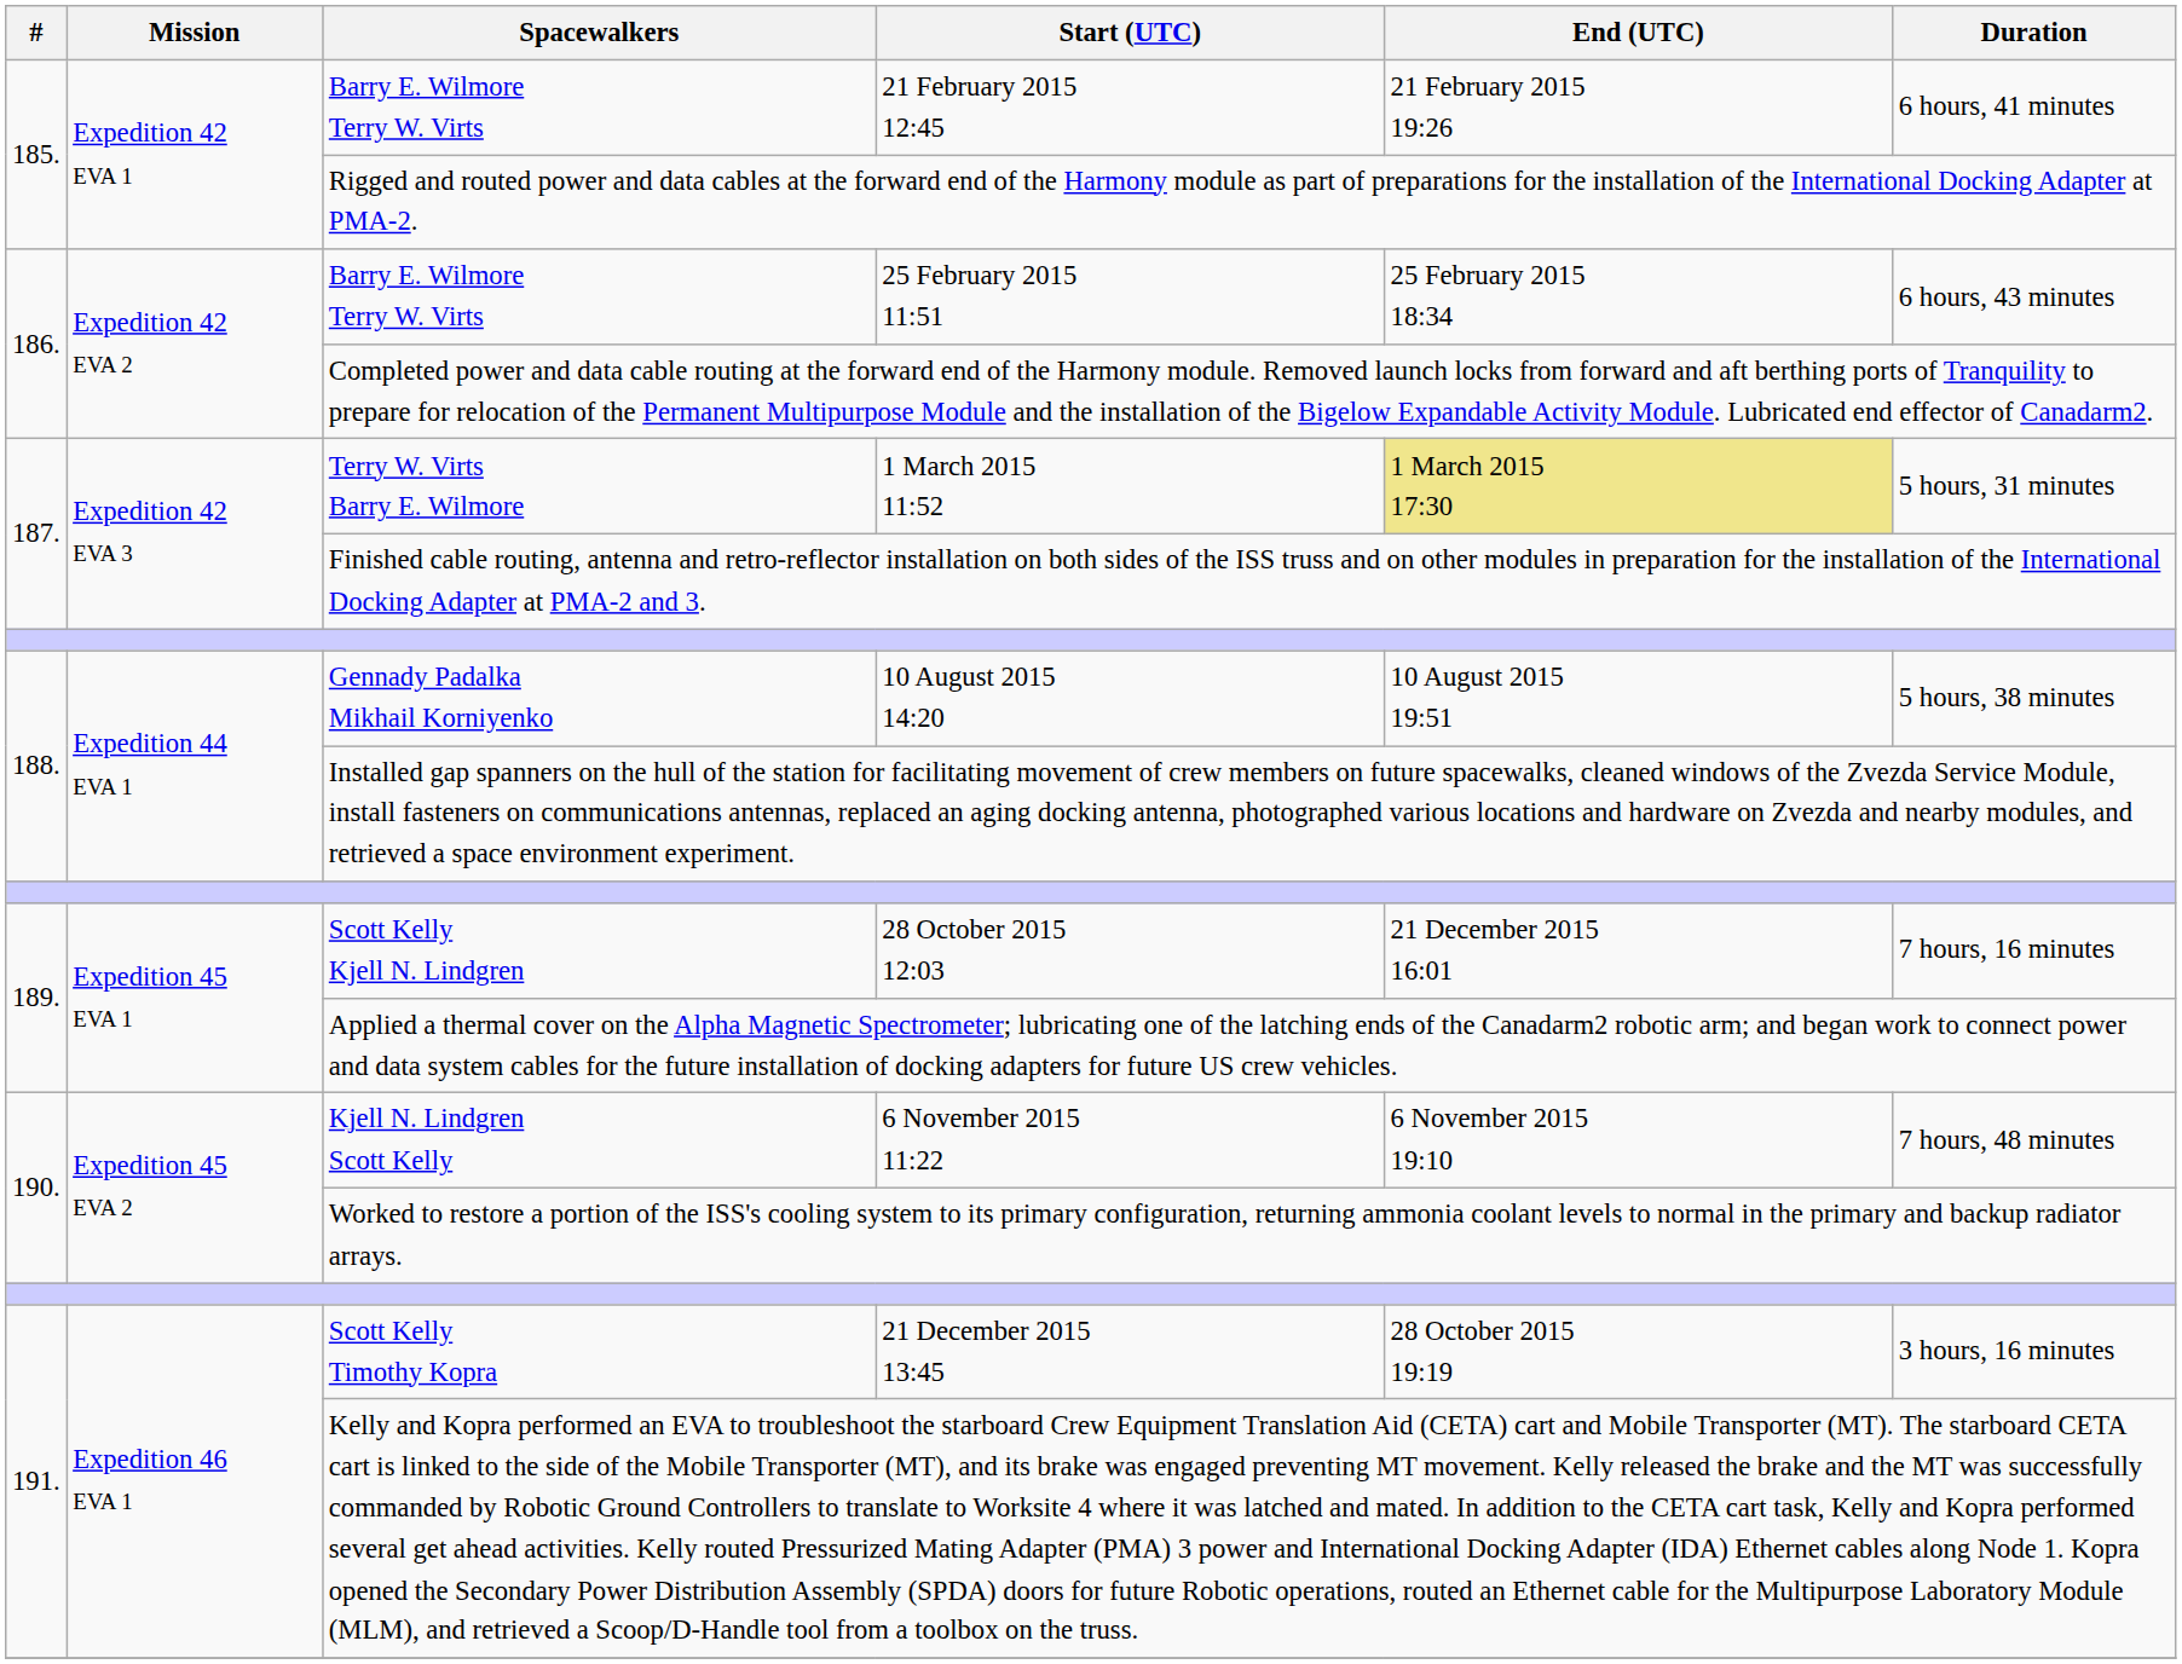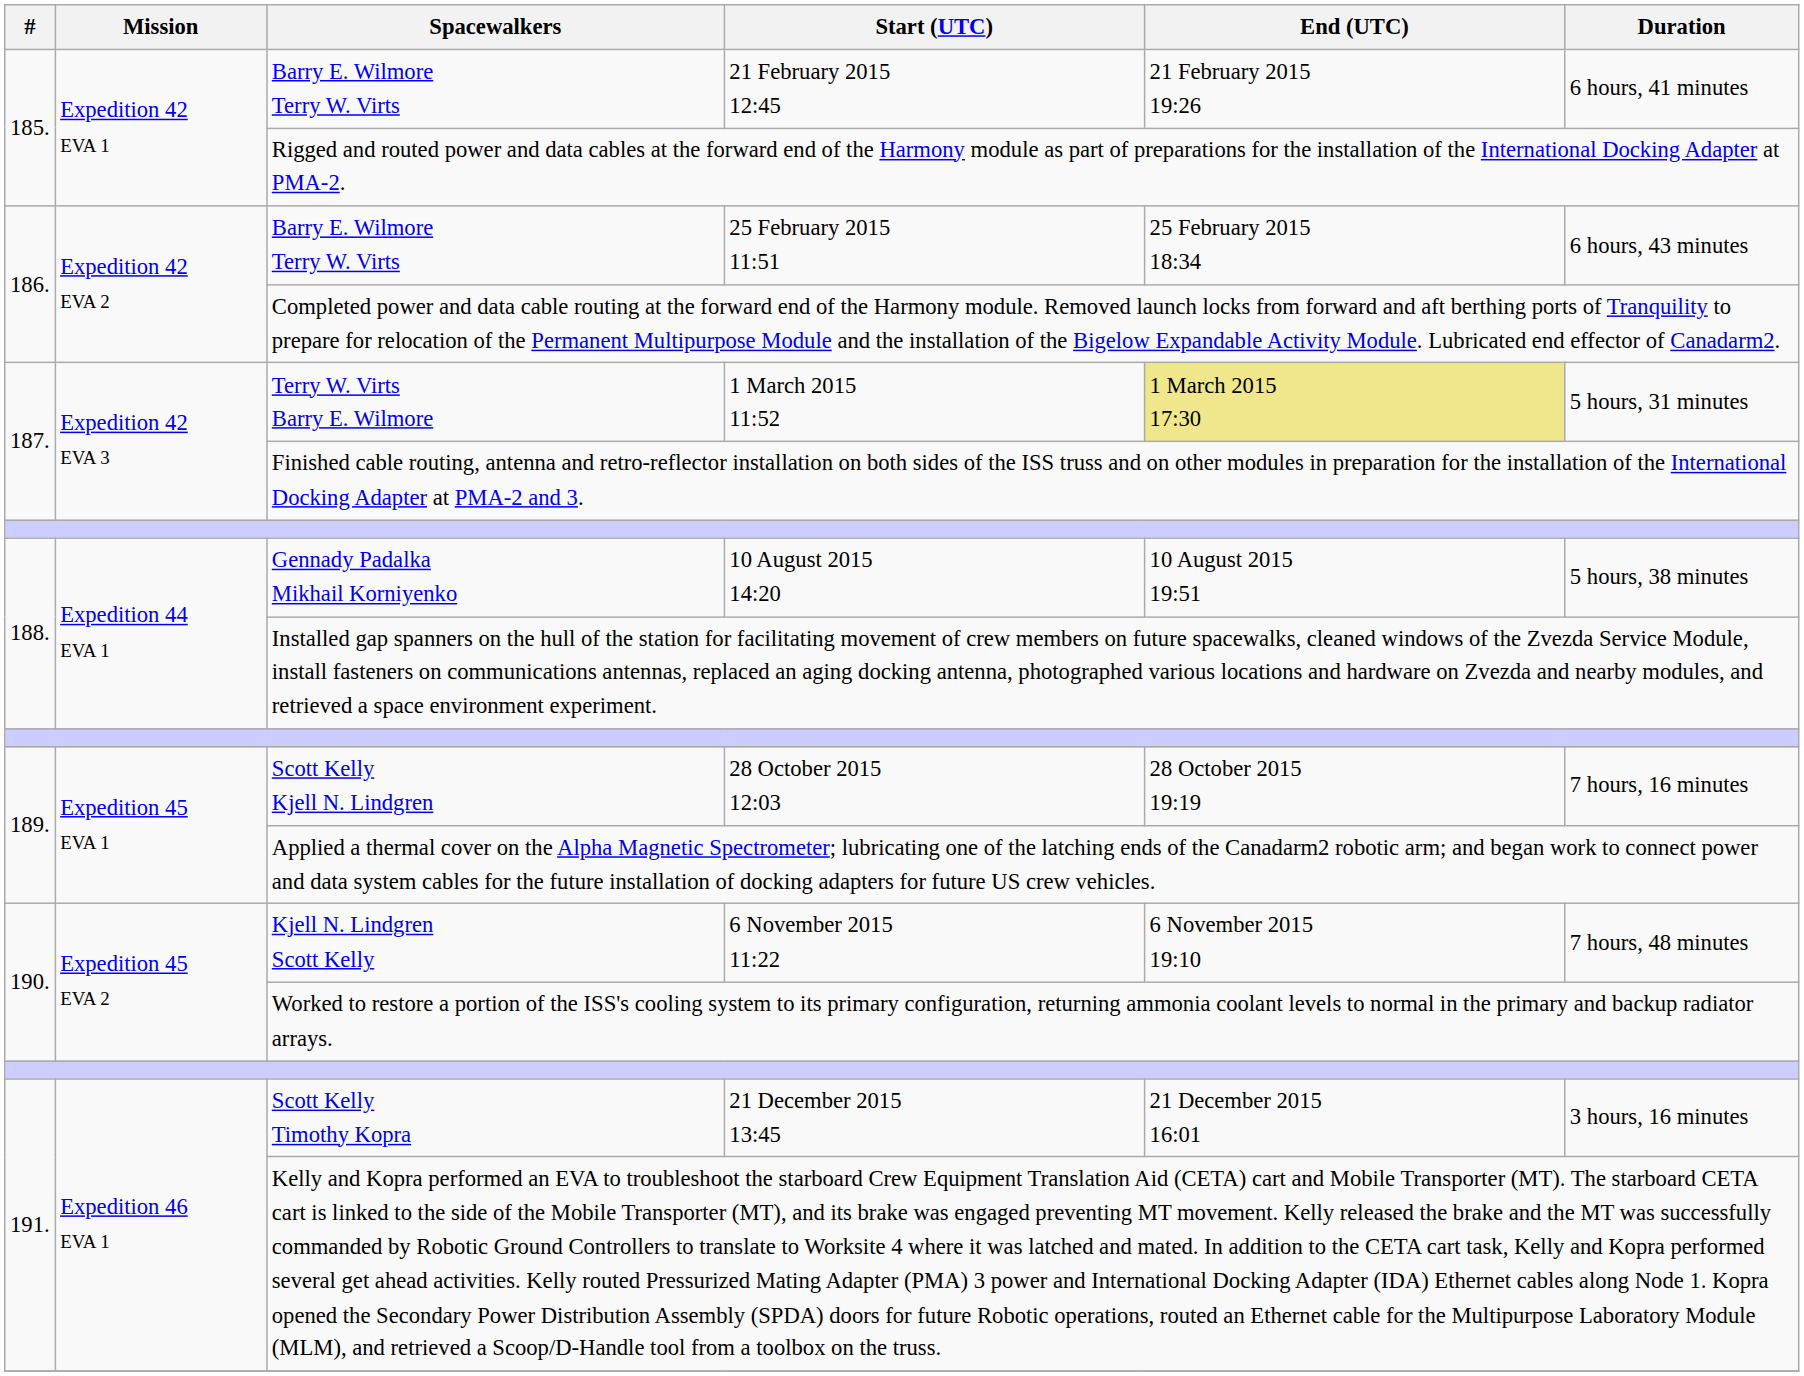28 October 2015 12:03 | End (UTC): 21 December 2015 16:01 -> 28 October 2015 19:19
21 December 2015 13:45 | End (UTC): 28 October 2015 19:19 -> 21 December 2015 16:01
